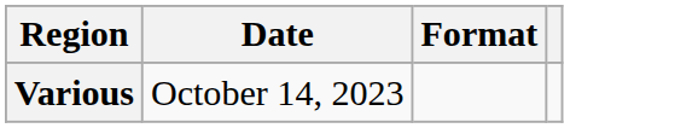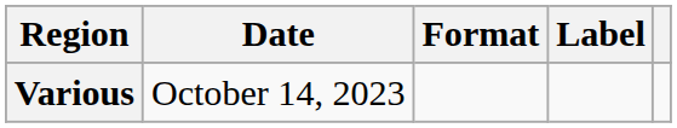+ column: Label
